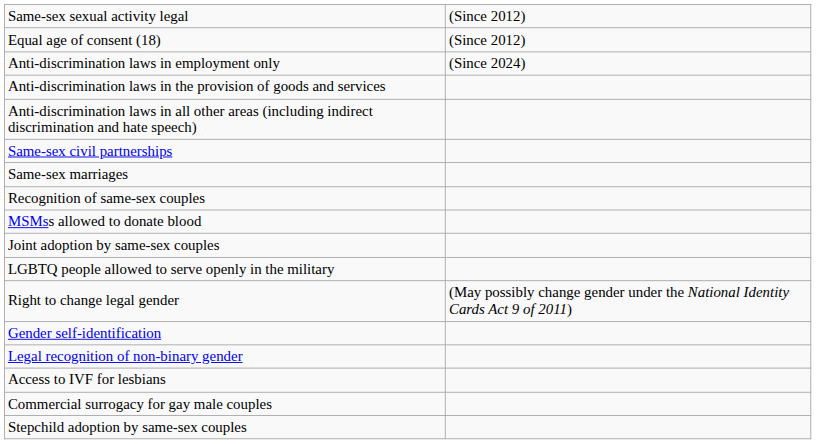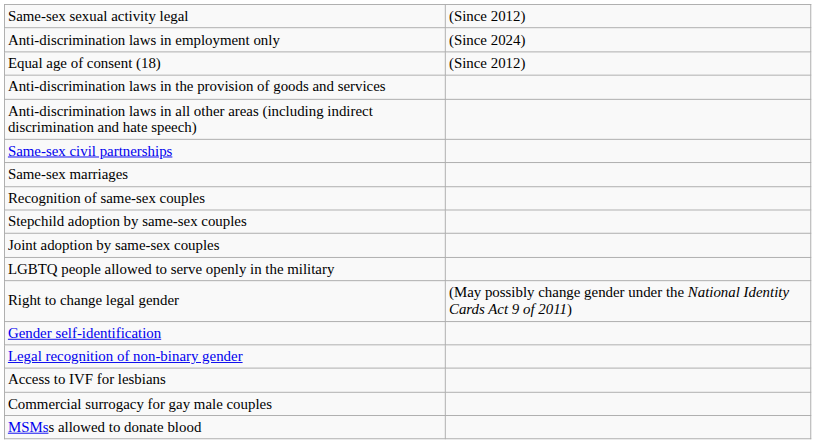rows swapped: Equal age of consent (18) <-> Anti-discrimination laws in employment only
rows swapped: Stepchild adoption by same-sex couples <-> MSMss allowed to donate blood
